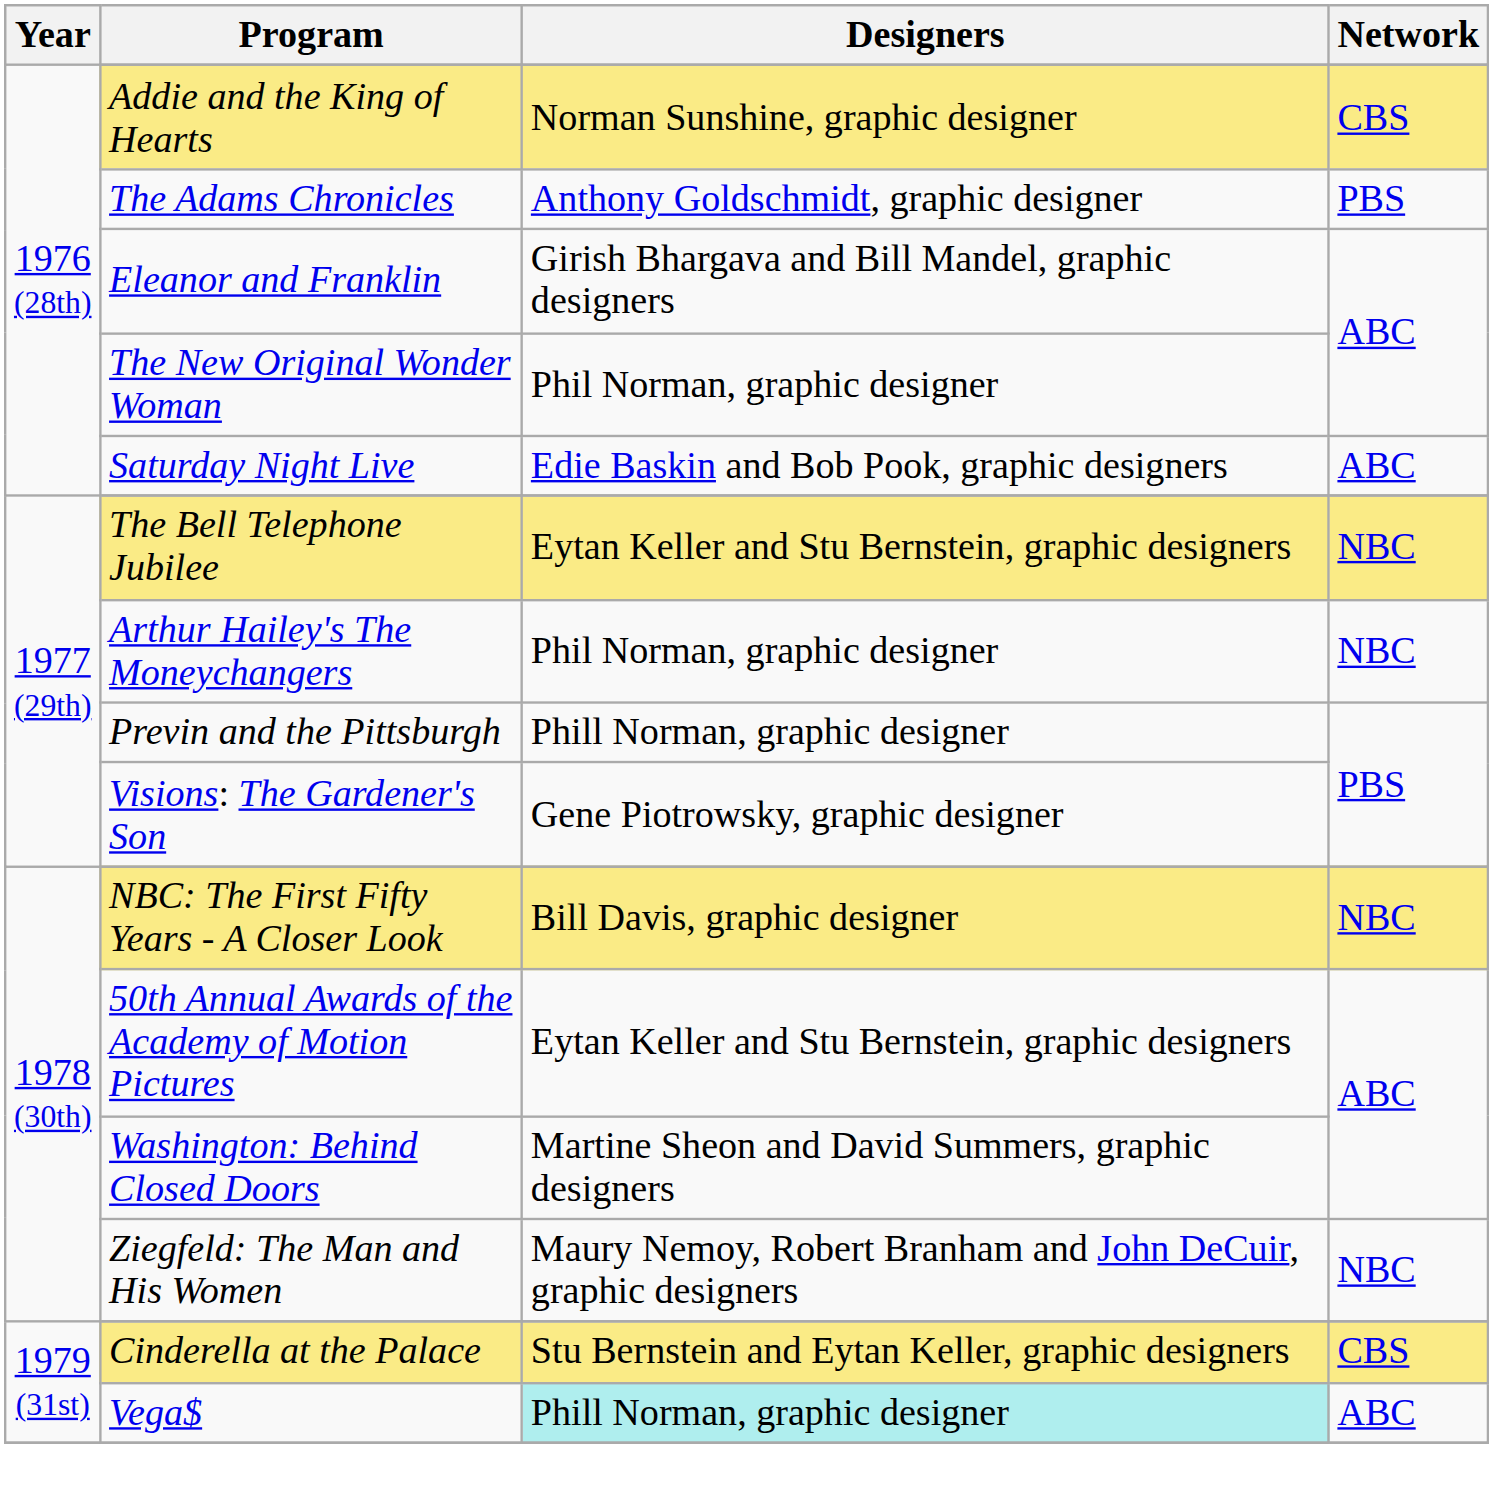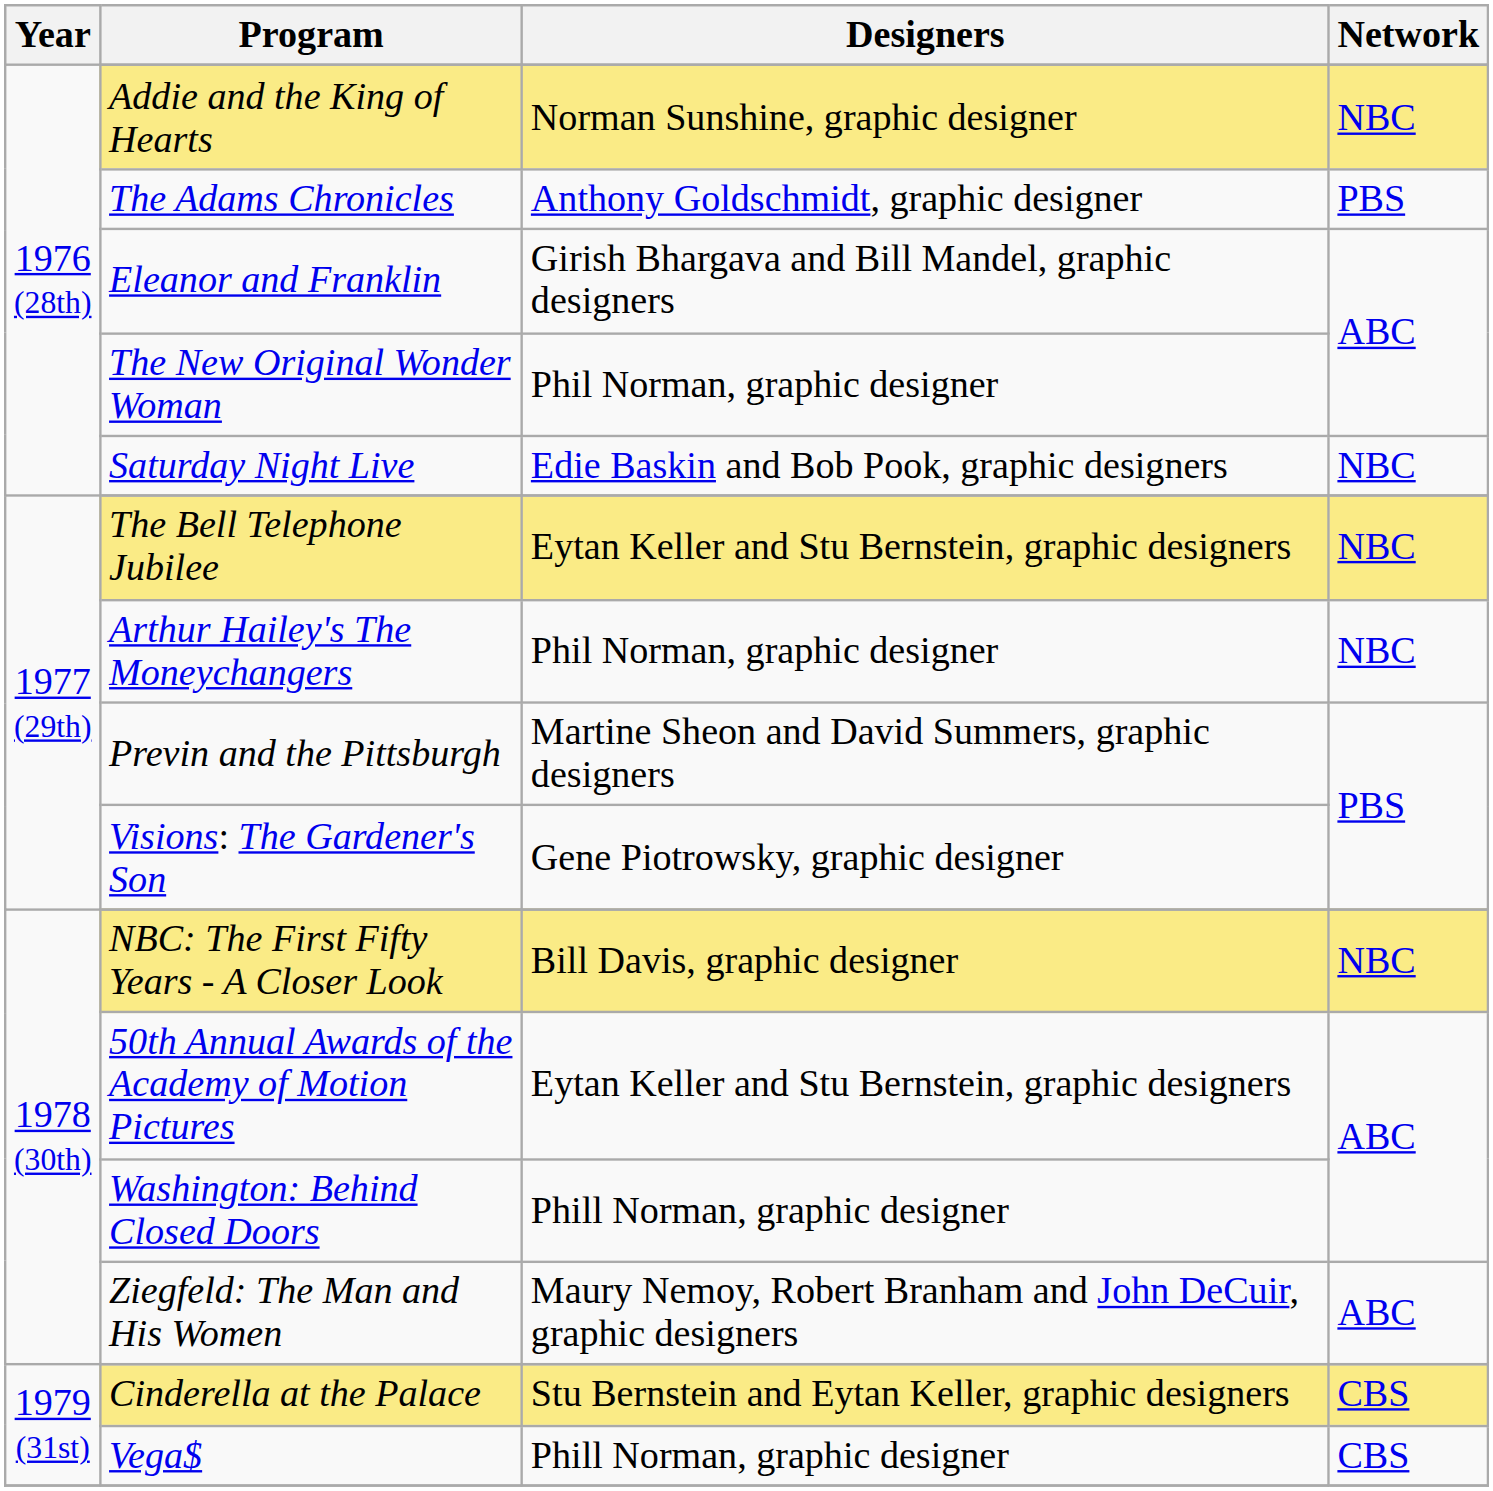Addie and the King of Hearts | Network: CBS -> NBC
Saturday Night Live | Network: ABC -> NBC
Previn and the Pittsburgh | Designers: Phill Norman, graphic designer -> Martine Sheon and David Summers, graphic designers
Washington: Behind Closed Doors | Designers: Martine Sheon and David Summers, graphic designers -> Phill Norman, graphic designer
Ziegfeld: The Man and His Women | Network: NBC -> ABC
Vega$ | Designers: paleturquoise background -> no background
Vega$ | Network: ABC -> CBS
